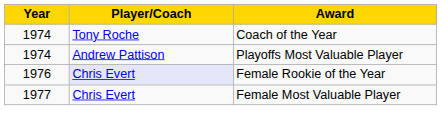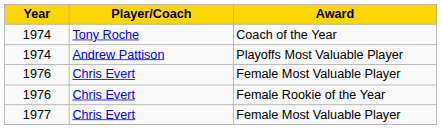+ row: 1976 | Chris Evert | Female Most Valuable Player
Female Rookie of the Year | Player/Coach: lavender background -> no background
